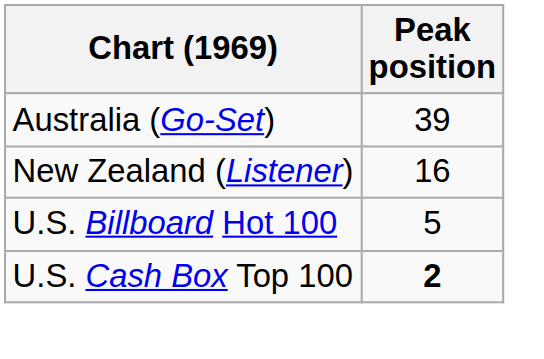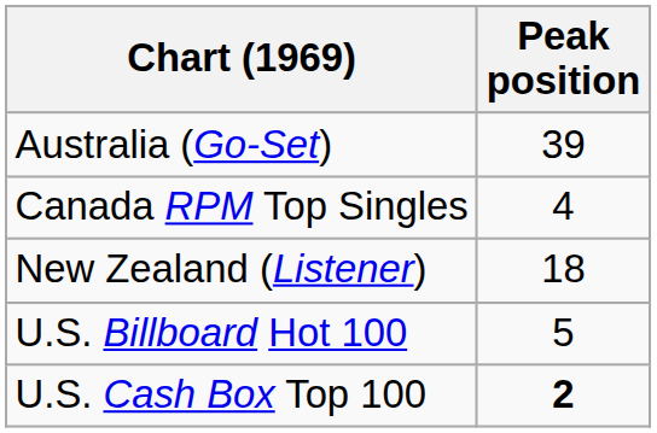+ row: Canada RPM Top Singles | 4
New Zealand (Listener) | Peak position: 16 -> 18
